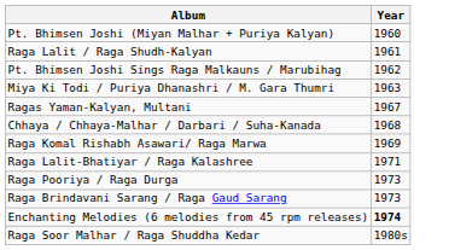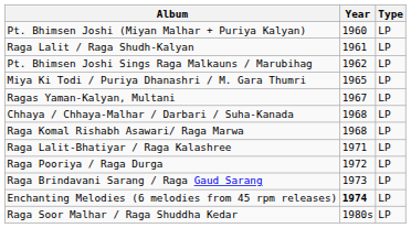+ column: Type | LP | LP | LP | LP | LP | LP | LP | LP | LP | LP | LP | LP
Miya Ki Todi / Puriya Dhanashri / M. Gara Thumri | Year: 1963 -> 1965
Raga Komal Rishabh Asawari/ Raga Marwa | Year: 1969 -> 1968
Raga Pooriya / Raga Durga | Year: 1973 -> 1972
